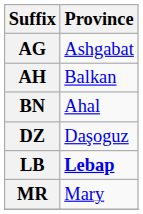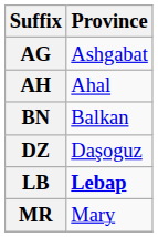AH | Province: Balkan -> Ahal
BN | Province: Ahal -> Balkan
